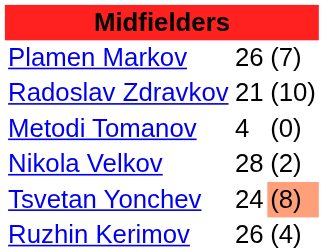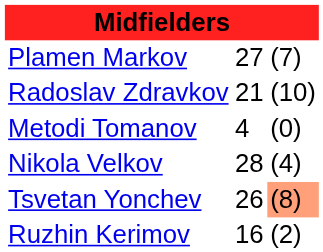Plamen Markov | column 2: 26 -> 27
Nikola Velkov | column 3: (2) -> (4)
Tsvetan Yonchev | column 2: 24 -> 26
Ruzhin Kerimov | column 2: 26 -> 16
Ruzhin Kerimov | column 3: (4) -> (2)
